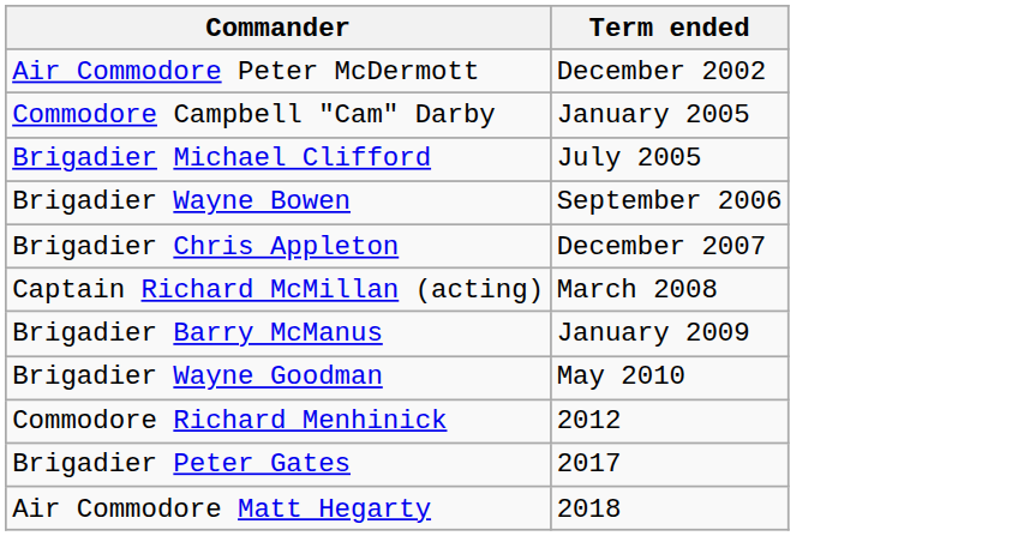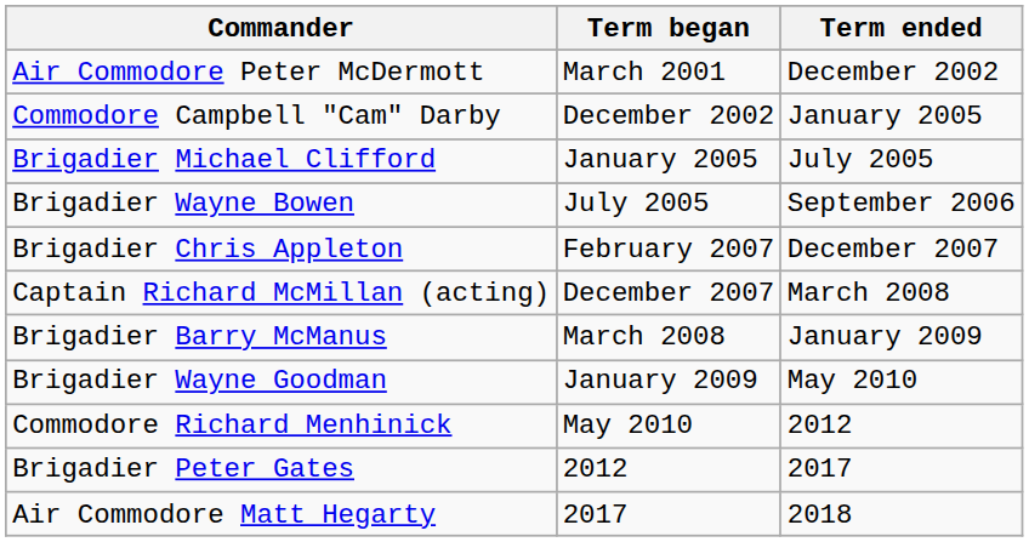+ column: Term began | March 2001 | December 2002 | January 2005 | July 2005 | February 2007 | December 2007 | March 2008 | January 2009 | May 2010 | 2012 | 2017
